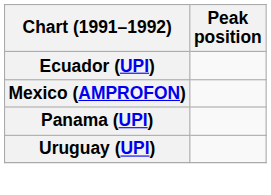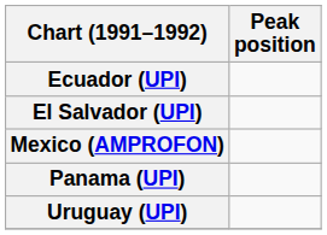+ row: El Salvador (UPI)
